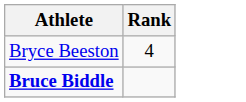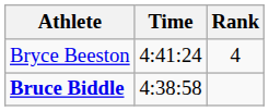+ column: Time | 4:41:24 | 4:38:58
